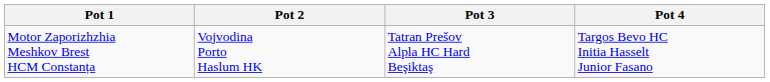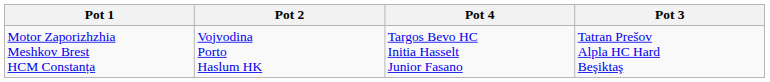columns swapped: Pot 3 <-> Pot 4
